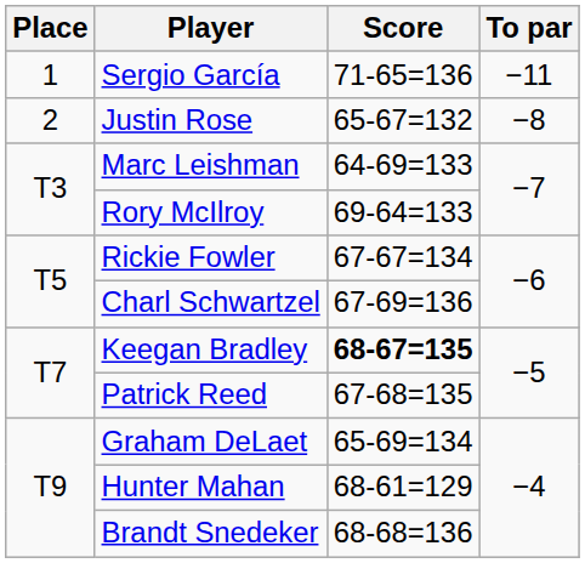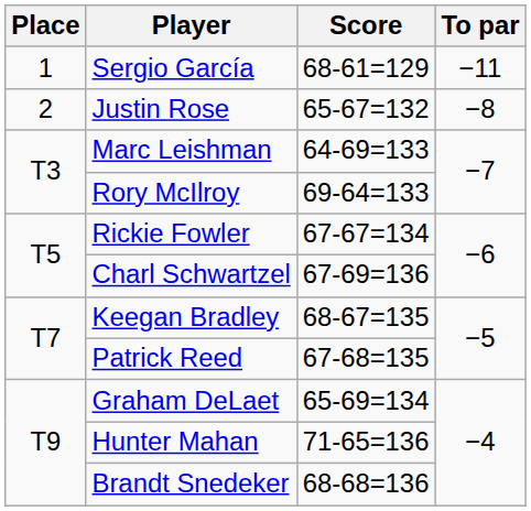Sergio García | Score: 71-65=136 -> 68-61=129
Keegan Bradley | Score: bold -> normal
Hunter Mahan | Score: 68-61=129 -> 71-65=136
